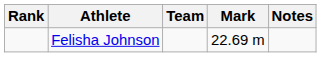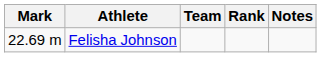columns swapped: Rank <-> Mark
